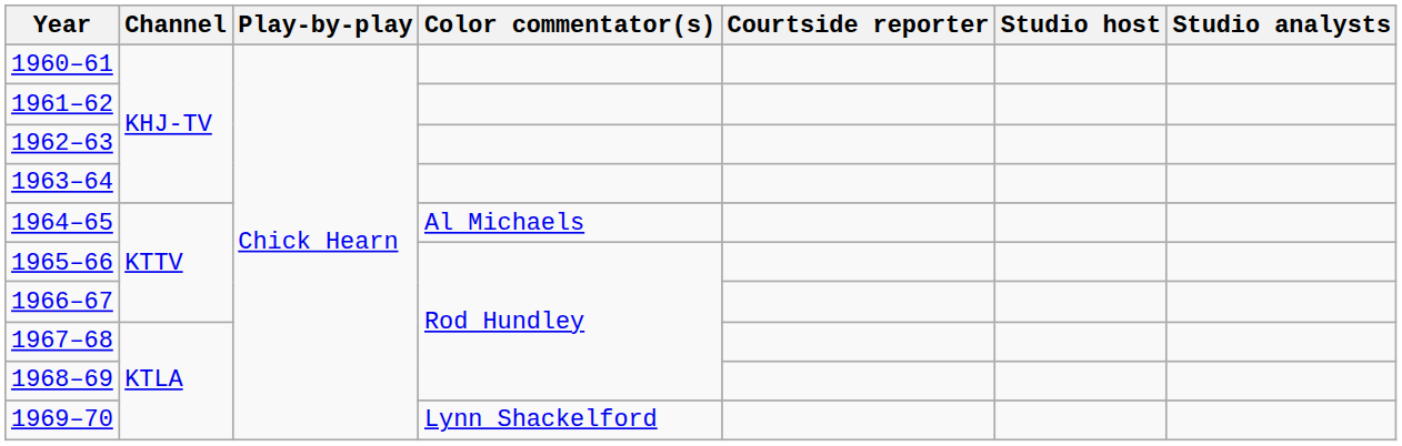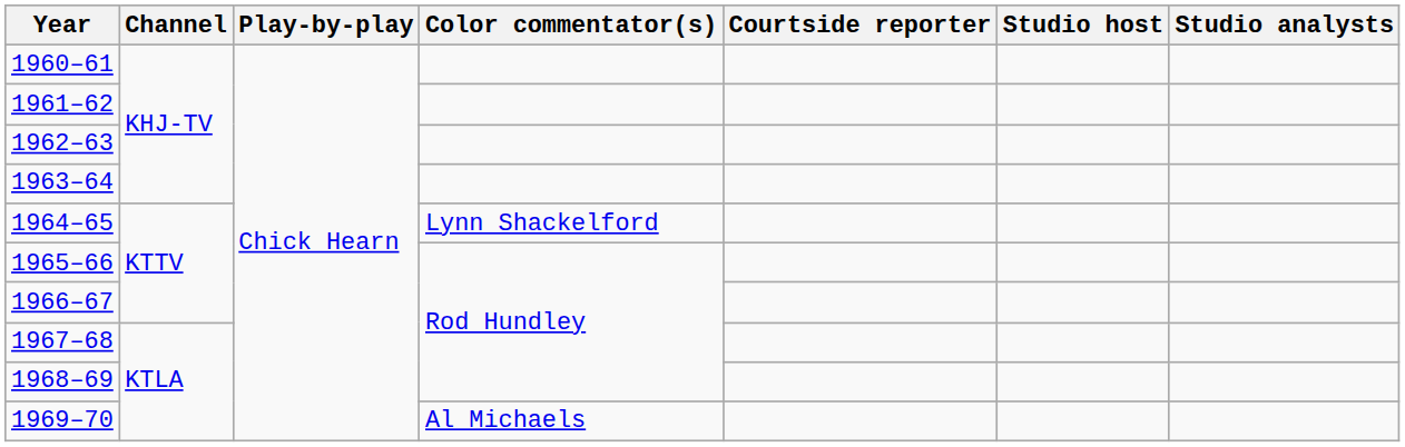1964–65 | Color commentator(s): Al Michaels -> Lynn Shackelford
1969–70 | Color commentator(s): Lynn Shackelford -> Al Michaels
